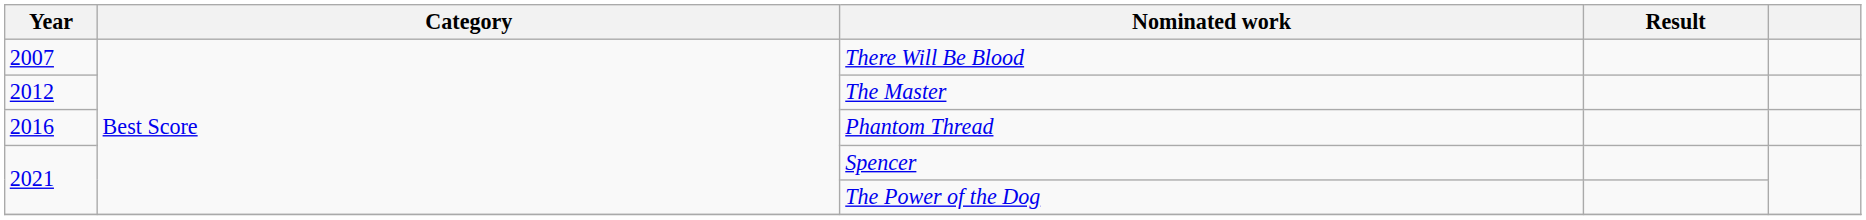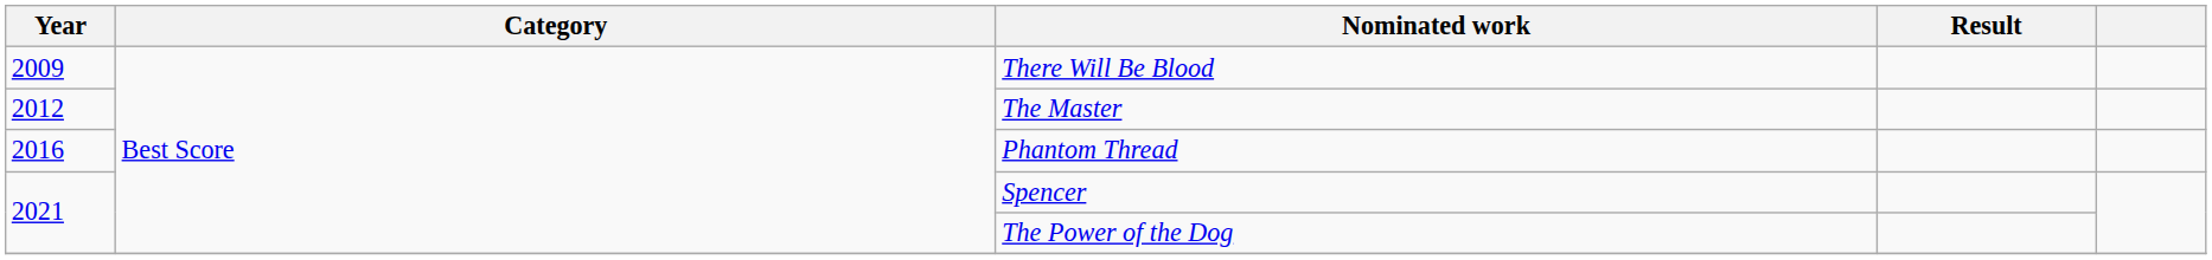There Will Be Blood | Year: 2007 -> 2009
